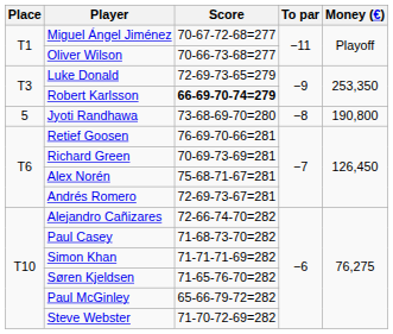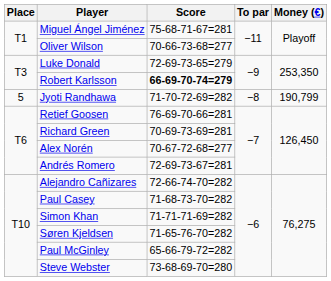Miguel Ángel Jiménez | Score: 70-67-72-68=277 -> 75-68-71-67=281
Jyoti Randhawa | Score: 73-68-69-70=280 -> 71-70-72-69=282
Jyoti Randhawa | Money (€): 190,800 -> 190,799
Alex Norén | Score: 75-68-71-67=281 -> 70-67-72-68=277
Steve Webster | Score: 71-70-72-69=282 -> 73-68-69-70=280
